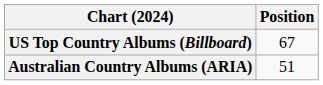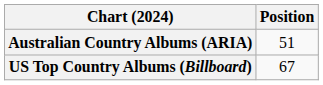rows swapped: Australian Country Albums (ARIA) <-> US Top Country Albums (Billboard)
